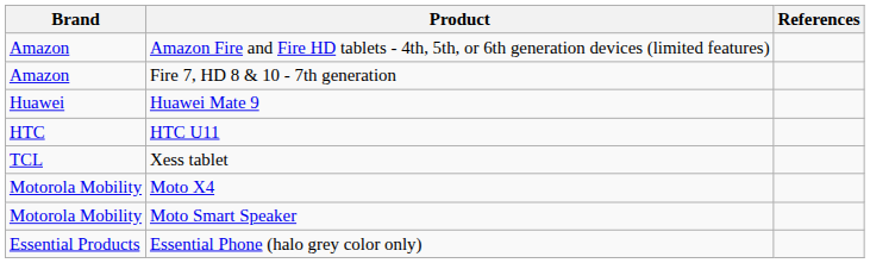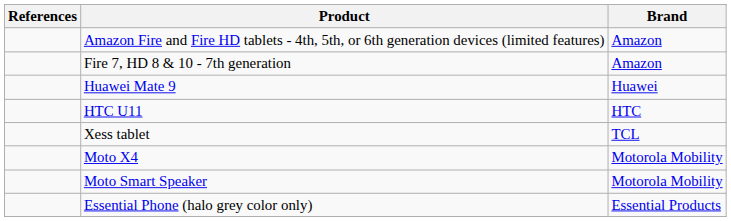columns swapped: Brand <-> References
